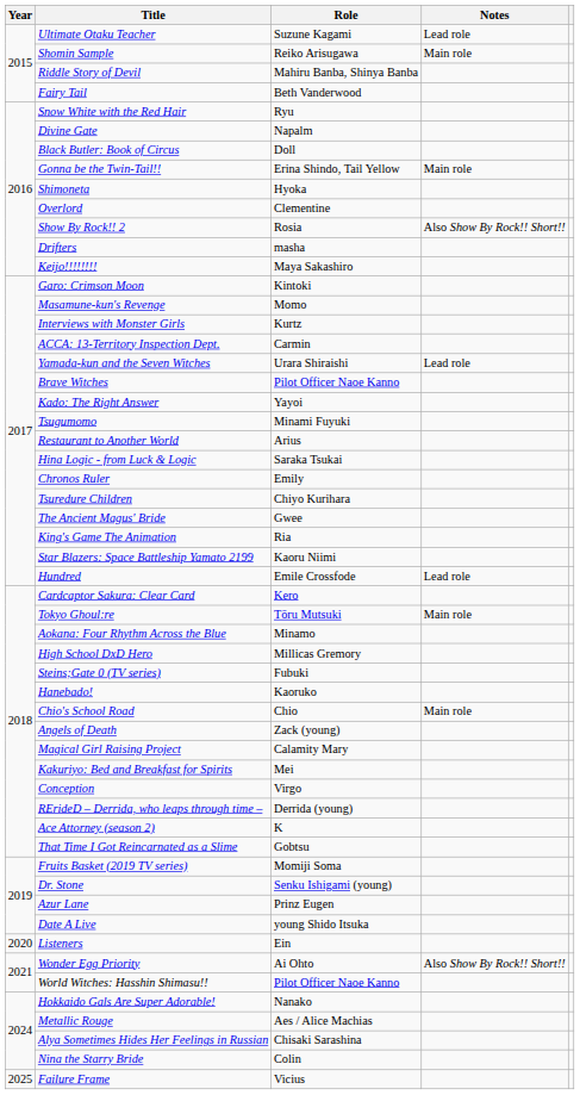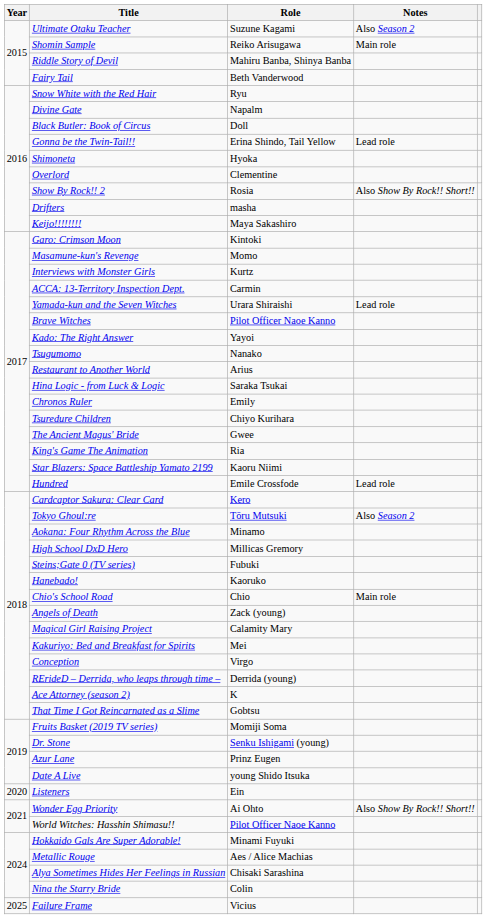Ultimate Otaku Teacher | Notes: Lead role -> Also Season 2
Gonna be the Twin-Tail!! | Notes: Main role -> Lead role
Tsugumomo | Role: Minami Fuyuki -> Nanako
Tokyo Ghoul:re | Notes: Main role -> Also Season 2
Hokkaido Gals Are Super Adorable! | Role: Nanako -> Minami Fuyuki
